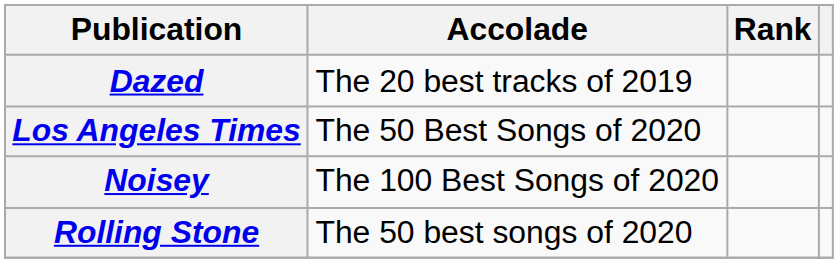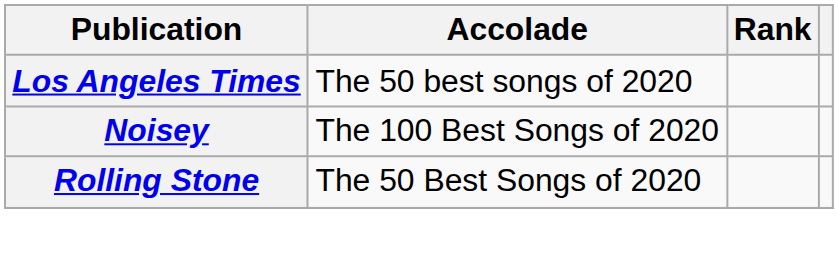- row: Dazed | The 20 best tracks of 2019
Los Angeles Times | Accolade: The 50 Best Songs of 2020 -> The 50 best songs of 2020
Rolling Stone | Accolade: The 50 best songs of 2020 -> The 50 Best Songs of 2020
